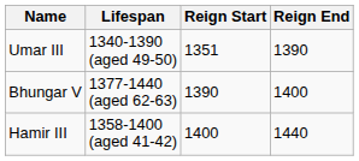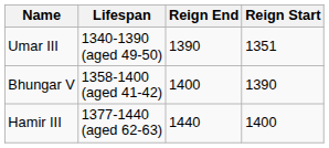columns swapped: Reign Start <-> Reign End
Bhungar V | Lifespan: 1377-1440 (aged 62-63) -> 1358-1400 (aged 41-42)
Hamir III | Lifespan: 1358-1400 (aged 41-42) -> 1377-1440 (aged 62-63)
